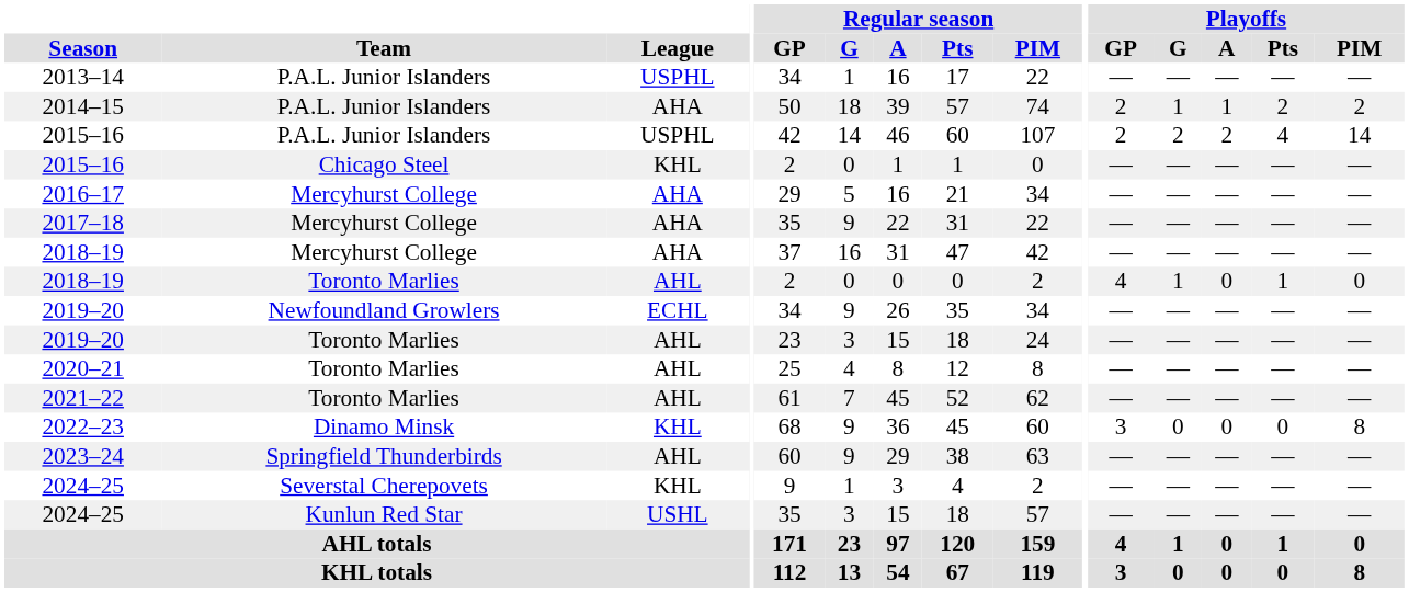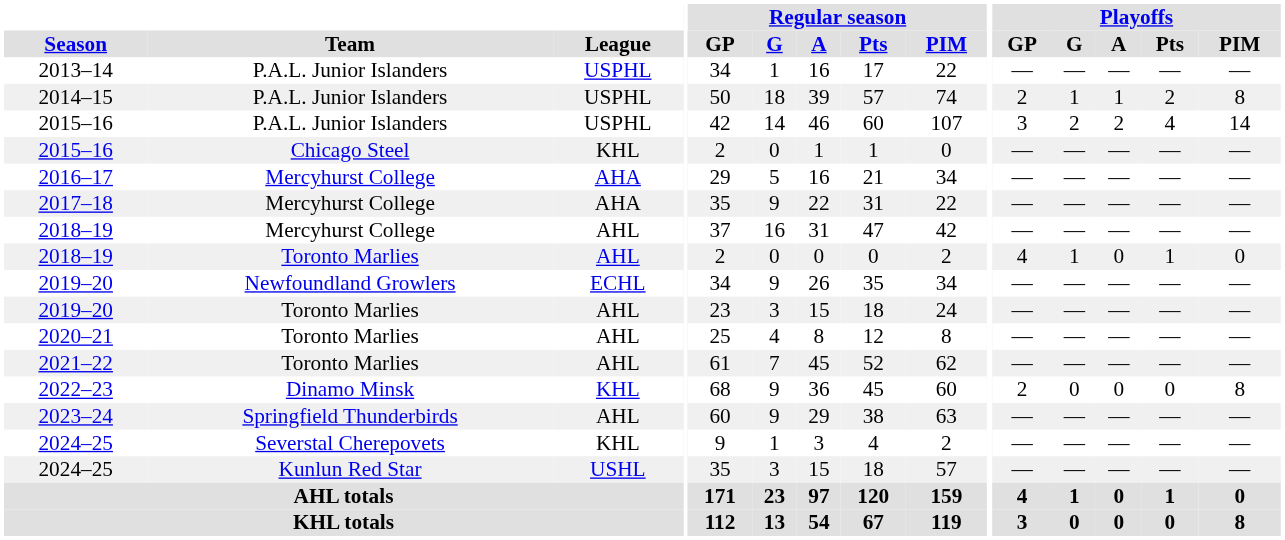2014–15 | League: AHA -> USPHL
2014–15 | Playoffs / PIM: 2 -> 8
2015–16 / P.A.L. Junior Islanders | Playoffs / GP: 2 -> 3
2018–19 / Mercyhurst College | League: AHA -> AHL
2022–23 | Playoffs / GP: 3 -> 2
